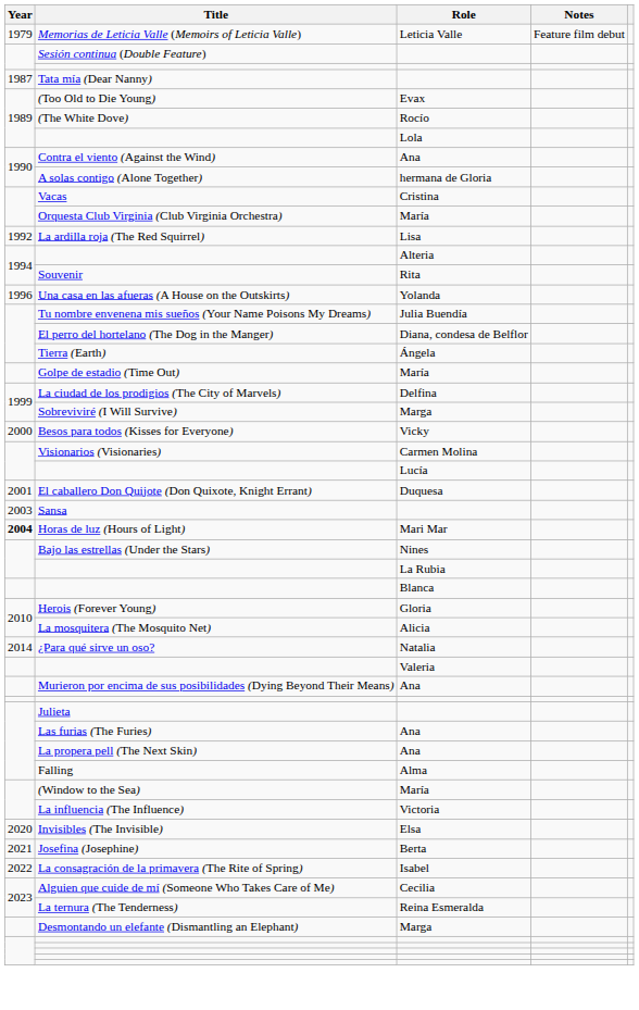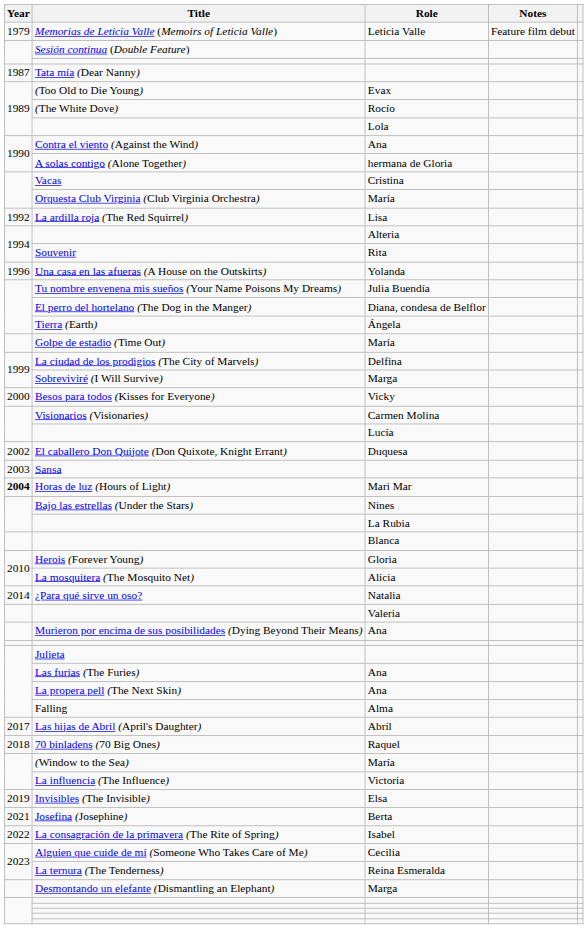El caballero Don Quijote (Don Quixote, Knight Errant) | Year: 2001 -> 2002
+ row: 2017 | Las hijas de Abril (April's Daughter) | Abril
+ row: 2018 | 70 binladens (70 Big Ones) | Raquel
Invisibles (The Invisible) | Year: 2020 -> 2019
